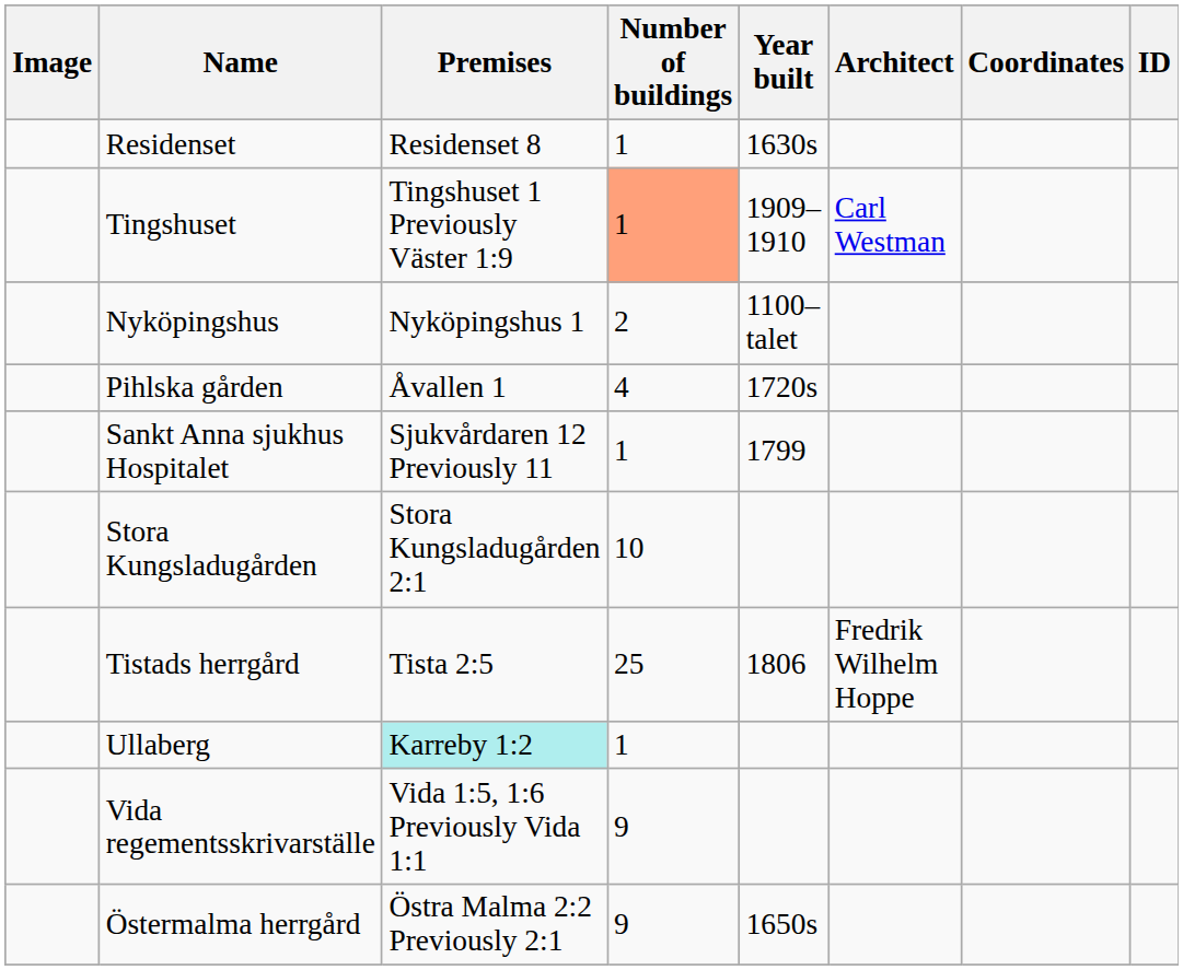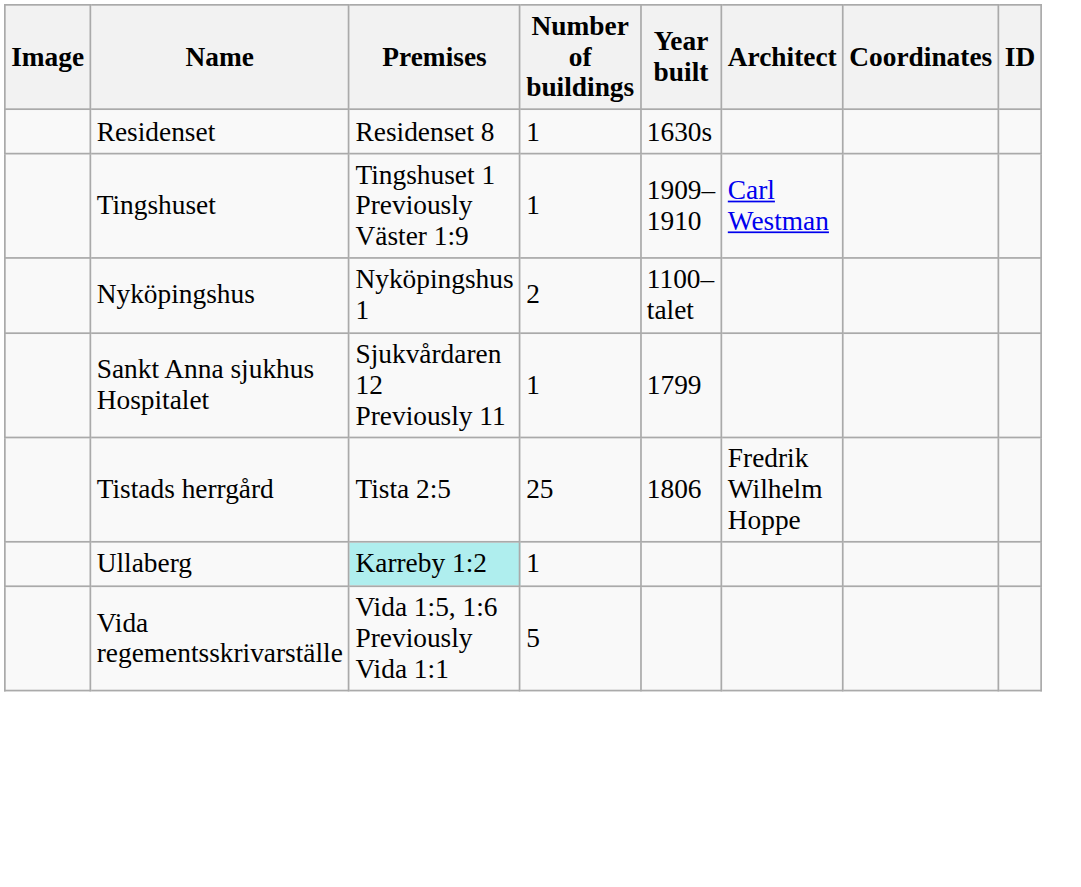Tingshuset | Number of buildings: lightsalmon background -> no background
- row: Pihlska gården | Åvallen 1 | 4 | 1720s
- row: Stora Kungsladugården | Stora Kungsladugården 2:1 | 10
Vida regementsskrivarställe | Number of buildings: 9 -> 5
- row: Östermalma herrgård | Östra Malma 2:2 Previously 2:1 | 9 | 1650s
